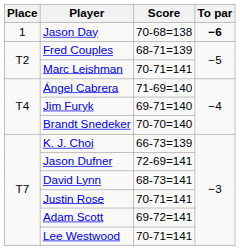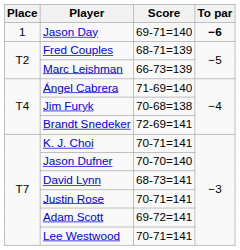Jason Day | Score: 70-68=138 -> 69-71=140
Marc Leishman | Score: 70-71=141 -> 66-73=139
Jim Furyk | Score: 69-71=140 -> 70-68=138
Brandt Snedeker | Score: 70-70=140 -> 72-69=141
K. J. Choi | Score: 66-73=139 -> 70-71=141
Jason Dufner | Score: 72-69=141 -> 70-70=140
